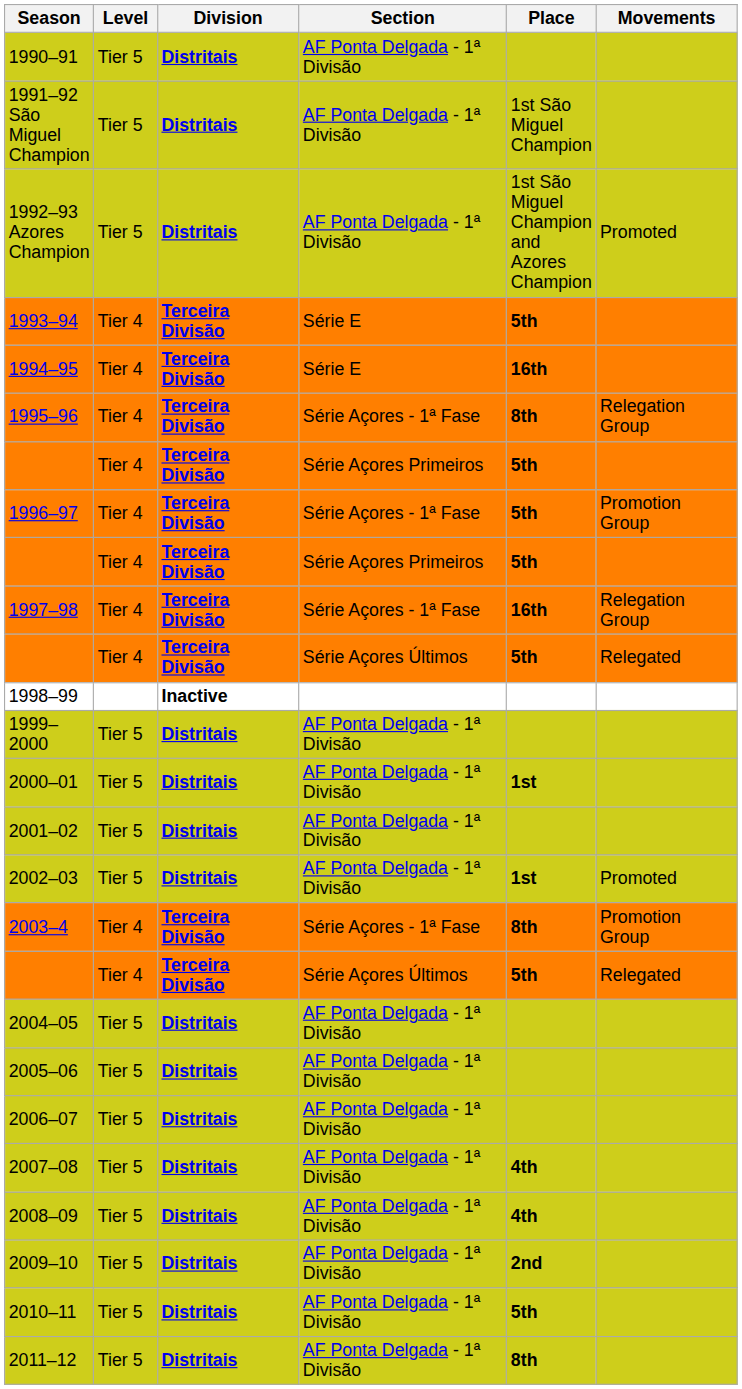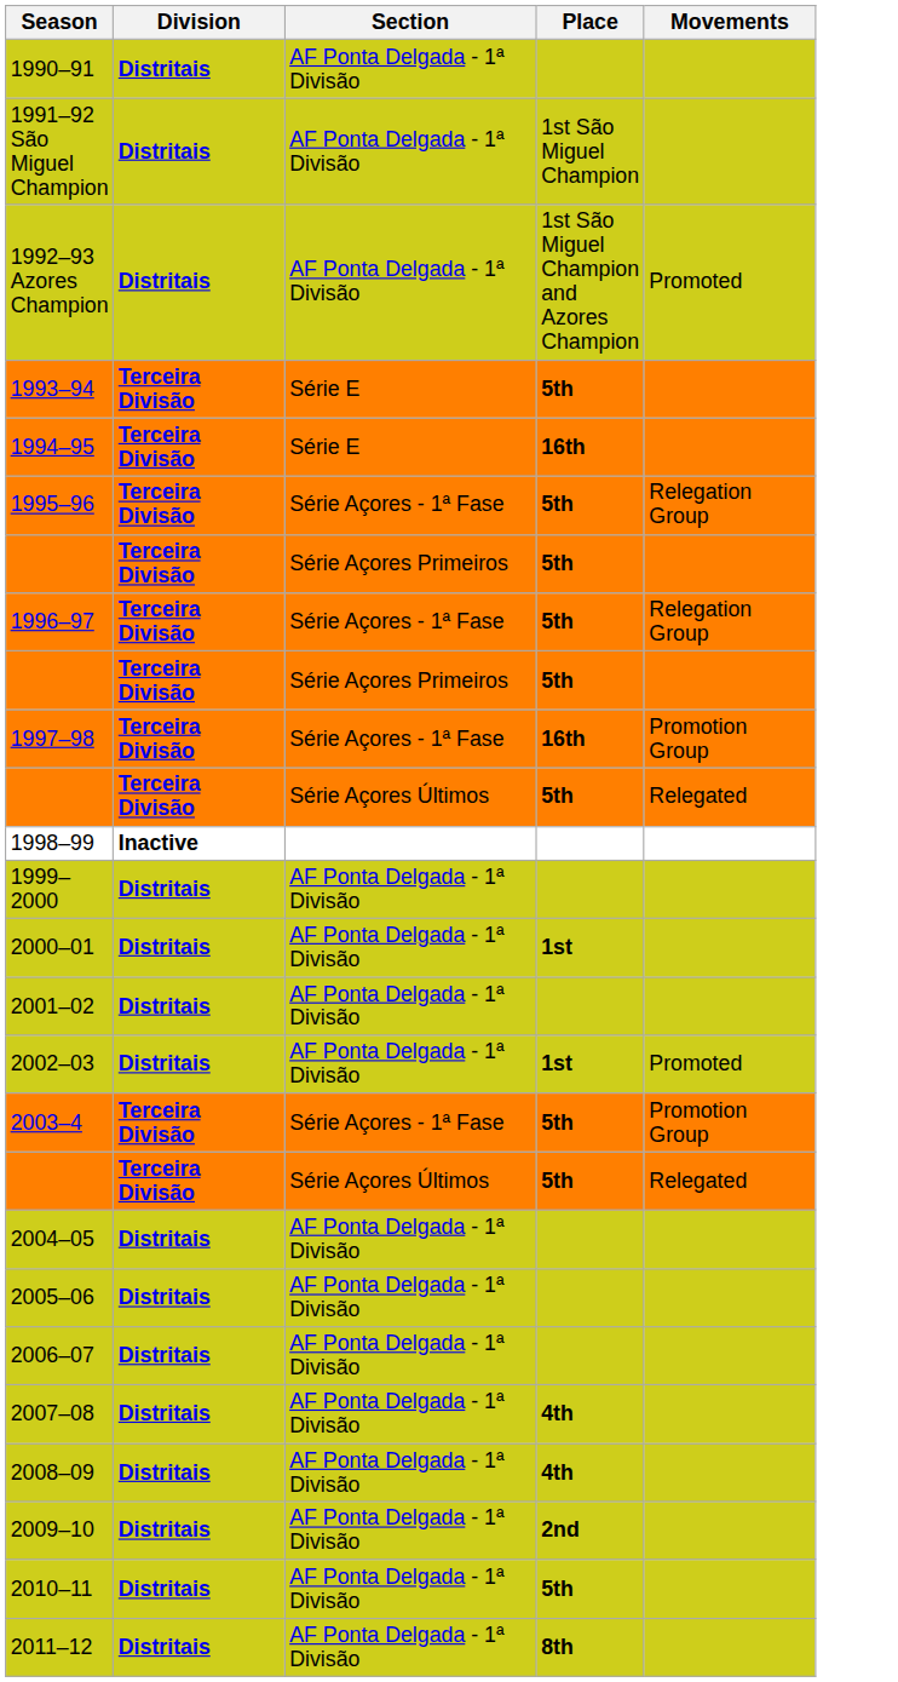- column: Level | Tier 5 | Tier 5 | Tier 5 | Tier 4 | Tier 4 | Tier 4 | Tier 4 | Tier 4 | Tier 4 | Tier 4 | Tier 4 | Tier 5 | Tier 5 | Tier 5 | Tier 5 | Tier 4 | Tier 4 | Tier 5 | Tier 5 | Tier 5 | Tier 5 | Tier 5 | Tier 5 | Tier 5 | Tier 5
1995–96 | Place: 8th -> 5th
1996–97 | Movements: Promotion Group -> Relegation Group
1997–98 | Movements: Relegation Group -> Promotion Group
2003–4 | Place: 8th -> 5th
